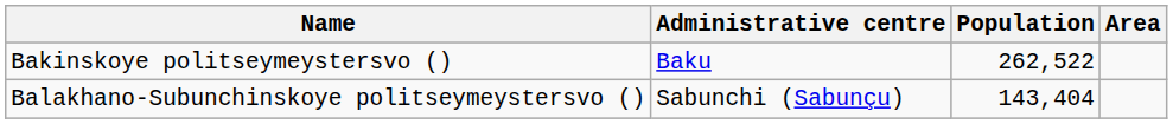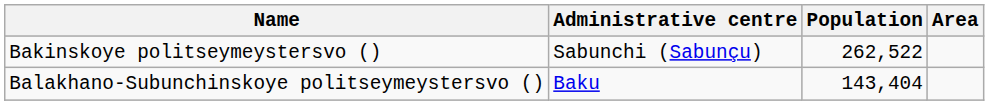Bakinskoye politseymeystersvo () | Administrative centre: Baku -> Sabunchi (Sabunçu)
Balakhano-Subunchinskoye politseymeystersvo () | Administrative centre: Sabunchi (Sabunçu) -> Baku
